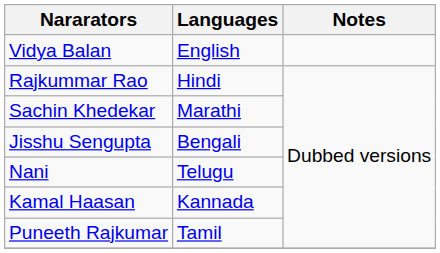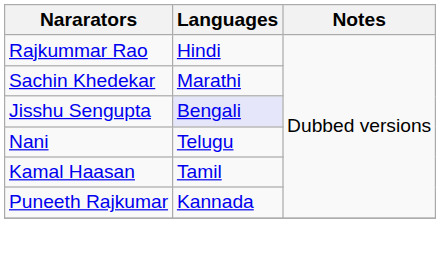- row: Vidya Balan | English
Jisshu Sengupta | Languages: no background -> lavender background
Kamal Haasan | Languages: Kannada -> Tamil
Puneeth Rajkumar | Languages: Tamil -> Kannada
